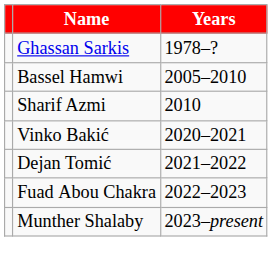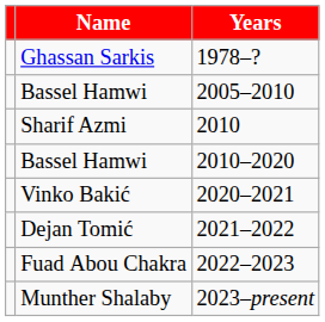+ row: Bassel Hamwi | 2010–2020
